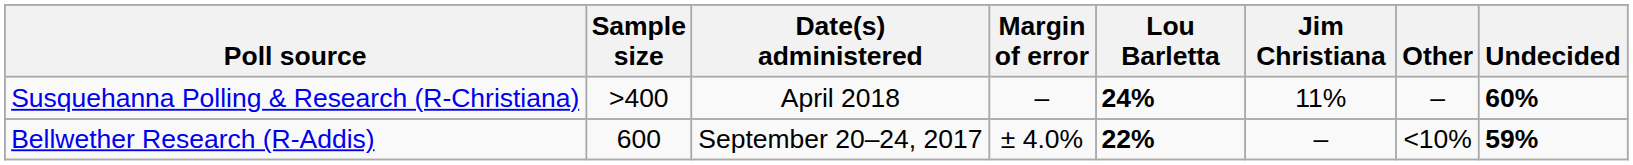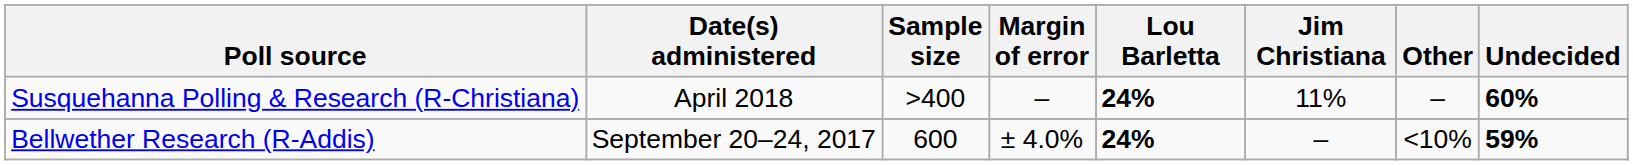columns swapped: Date(s) administered <-> Sample size
Bellwether Research (R-Addis) | Lou Barletta: 22% -> 24%
